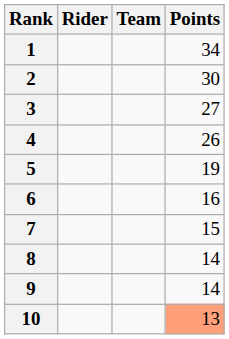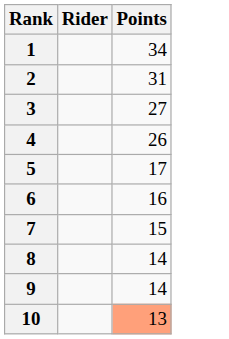- column: Team
2 | Points: 30 -> 31
5 | Points: 19 -> 17
